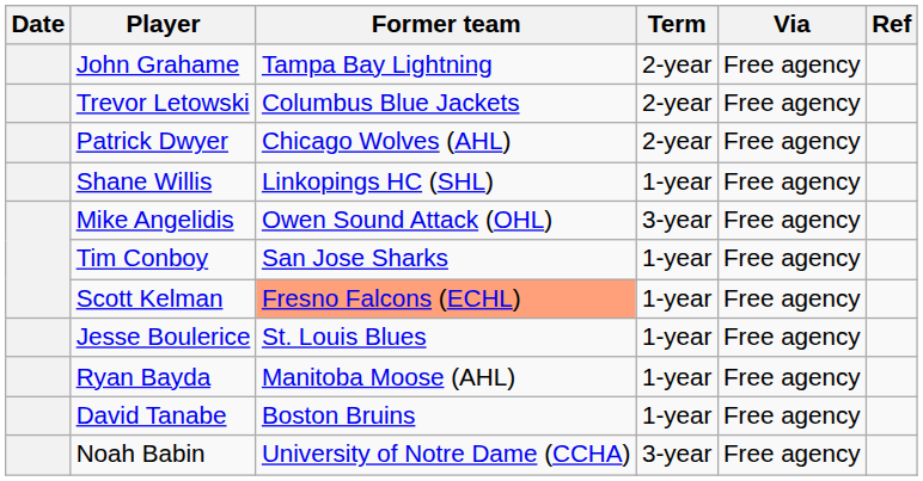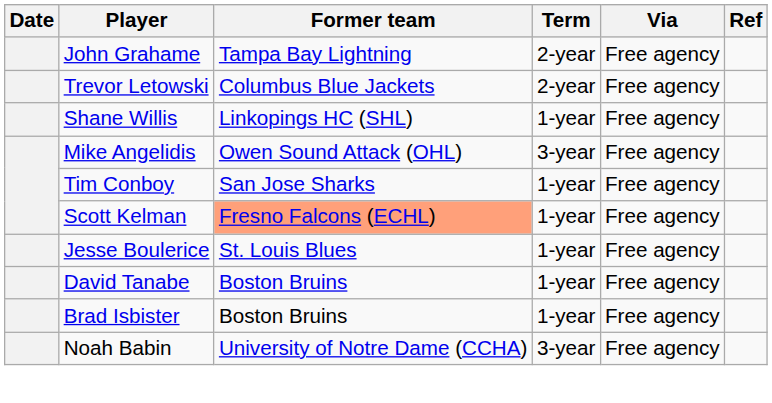- row: Patrick Dwyer | Chicago Wolves (AHL) | 2-year | Free agency
- row: Ryan Bayda | Manitoba Moose (AHL) | 1-year | Free agency
+ row: Brad Isbister | Boston Bruins | 1-year | Free agency
